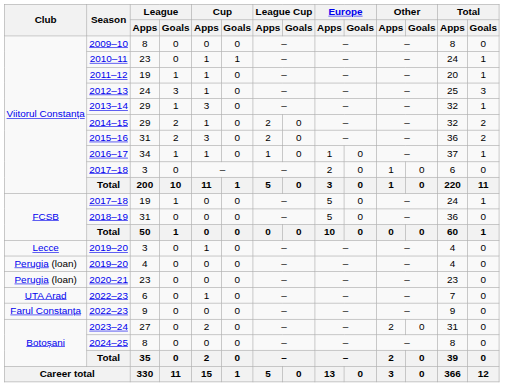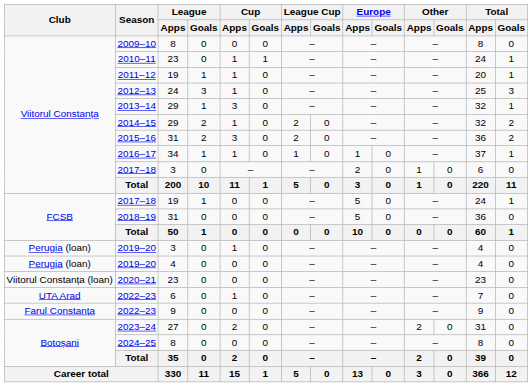2019–20 / 3 | Club: Lecce -> Perugia (loan)
2020–21 | Club: Perugia (loan) -> Viitorul Constanța (loan)
